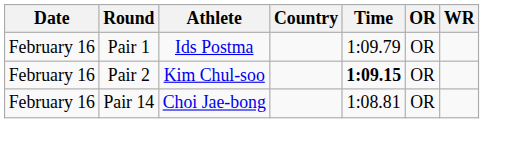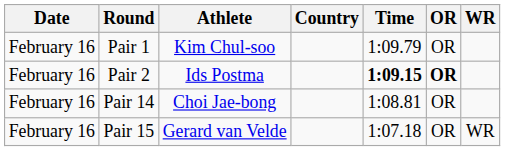Pair 1 | Athlete: Ids Postma -> Kim Chul-soo
Pair 2 | Athlete: Kim Chul-soo -> Ids Postma
Pair 2 | OR: normal -> bold
+ row: February 16 | Pair 15 | Gerard van Velde | 1:07.18 | OR | WR
